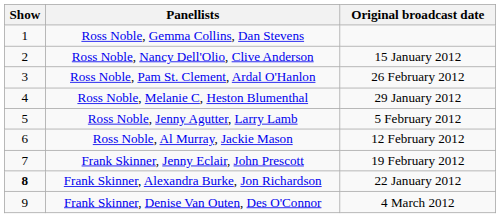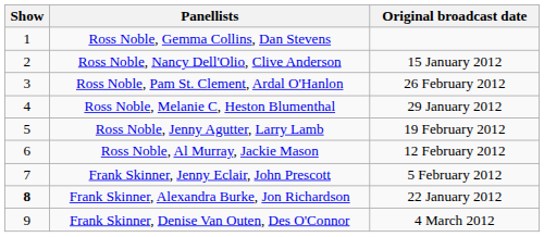Ross Noble, Jenny Agutter, Larry Lamb | Original broadcast date: 5 February 2012 -> 19 February 2012
Frank Skinner, Jenny Eclair, John Prescott | Original broadcast date: 19 February 2012 -> 5 February 2012
